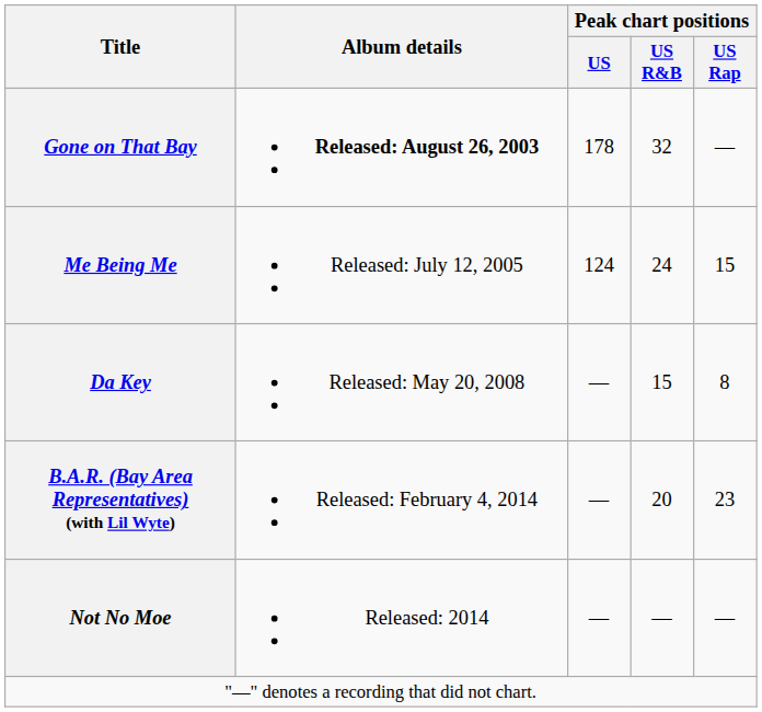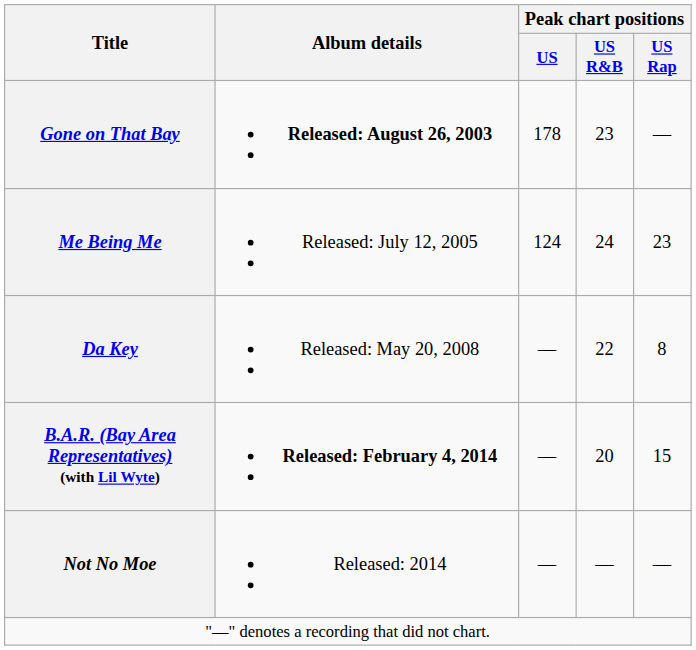Gone on That Bay | Peak chart positions / US R&B: 32 -> 23
Me Being Me | Peak chart positions / US Rap: 15 -> 23
Da Key | Peak chart positions / US R&B: 15 -> 22
B.A.R. (Bay Area Representatives) (with Lil Wyte) | Album details: normal -> bold
B.A.R. (Bay Area Representatives) (with Lil Wyte) | Peak chart positions / US Rap: 23 -> 15
